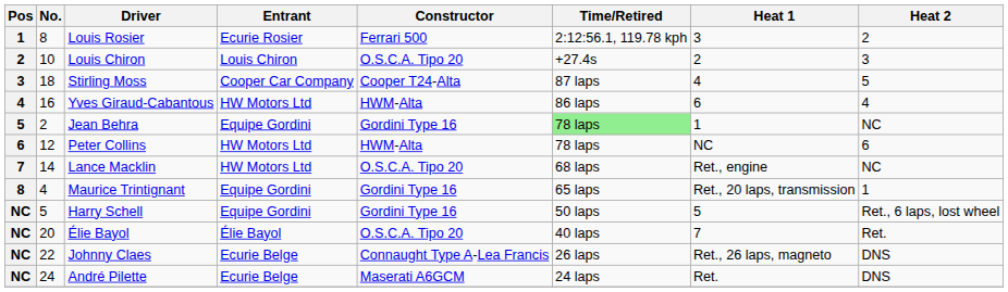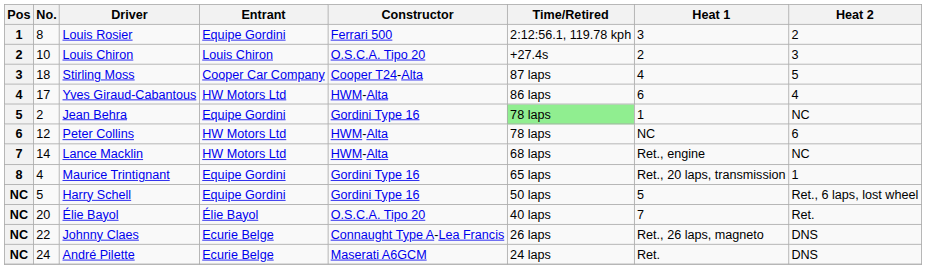Louis Rosier | Entrant: Ecurie Rosier -> Equipe Gordini
Yves Giraud-Cabantous | No.: 16 -> 17
Lance Macklin | Constructor: O.S.C.A. Tipo 20 -> HWM-Alta
